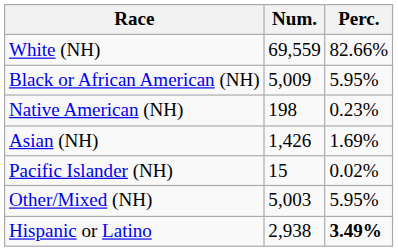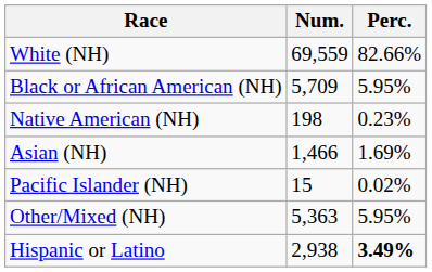Black or African American (NH) | Num.: 5,009 -> 5,709
Asian (NH) | Num.: 1,426 -> 1,466
Other/Mixed (NH) | Num.: 5,003 -> 5,363
